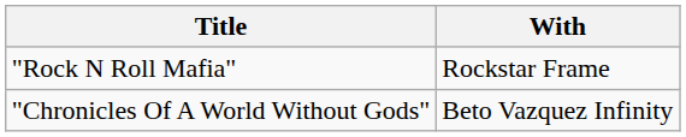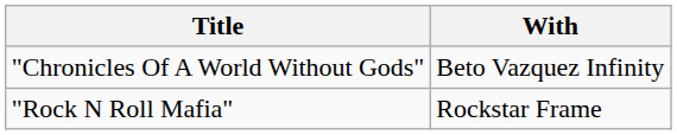rows swapped: "Chronicles Of A World Without Gods" <-> "Rock N Roll Mafia"
